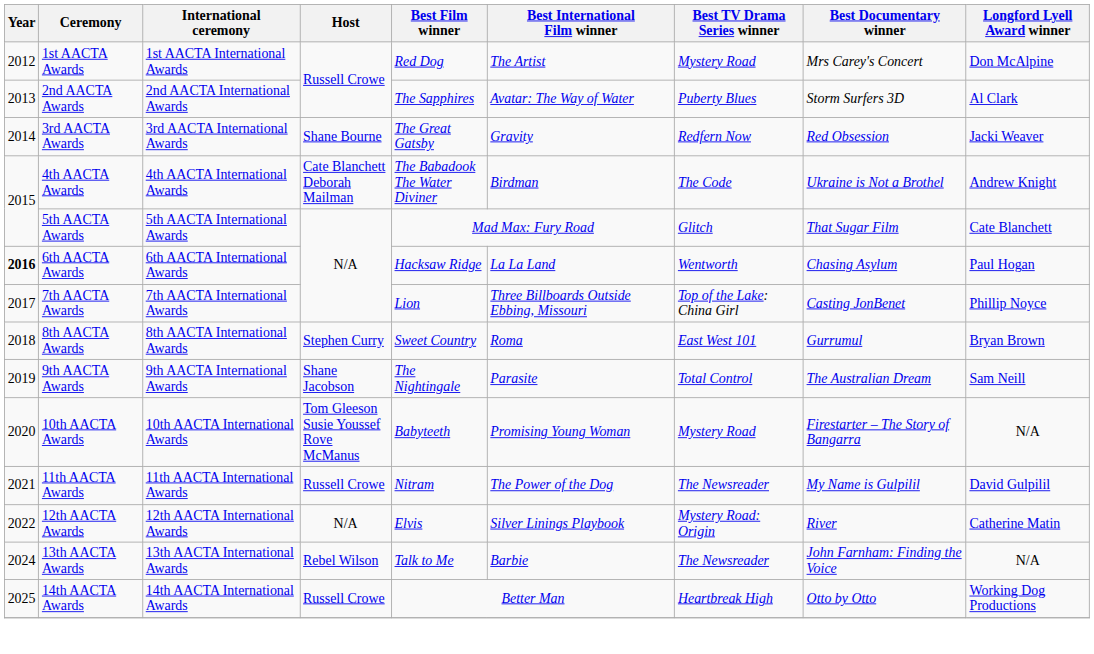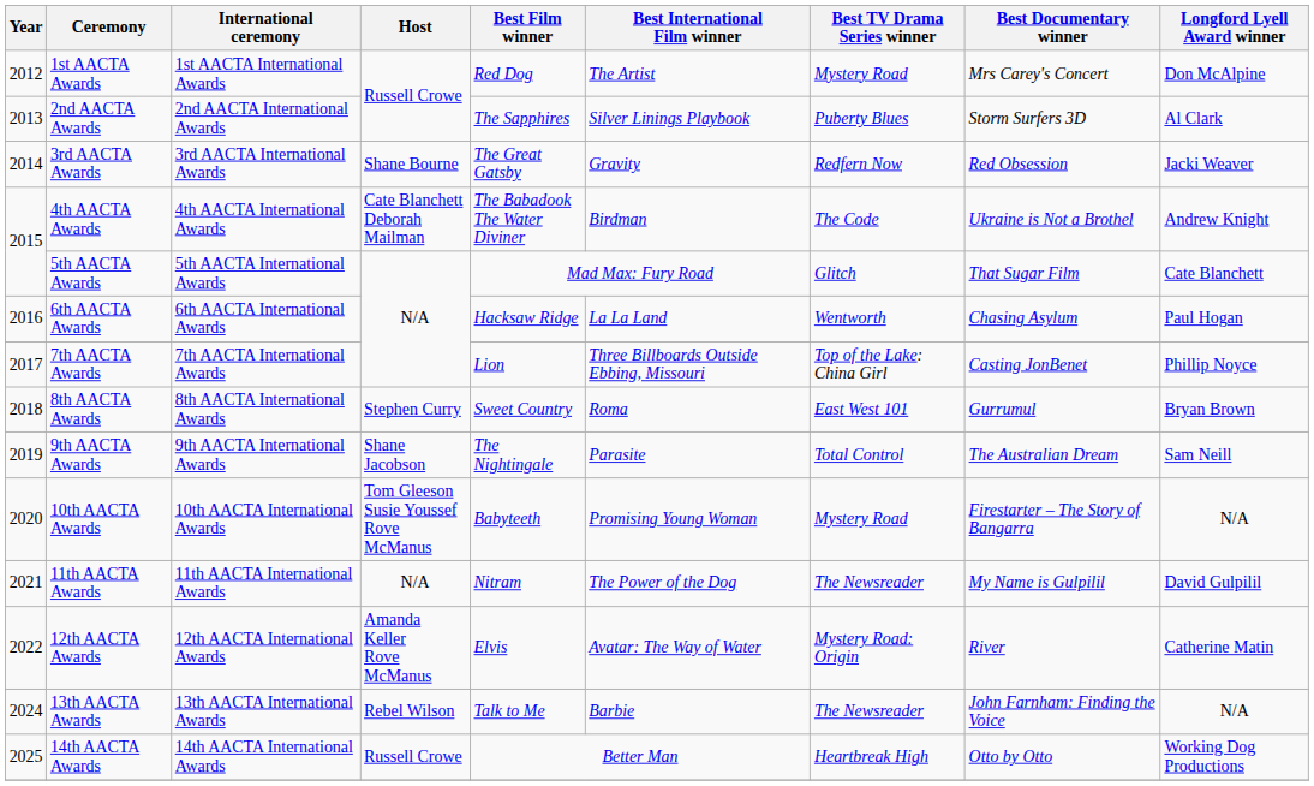2nd AACTA Awards | Best International Film winner: Avatar: The Way of Water -> Silver Linings Playbook
6th AACTA Awards | Year: bold -> normal
11th AACTA Awards | Host: Russell Crowe -> N/A
12th AACTA Awards | Host: N/A -> Amanda Keller Rove McManus
12th AACTA Awards | Best International Film winner: Silver Linings Playbook -> Avatar: The Way of Water
